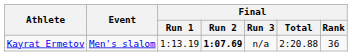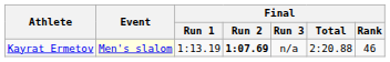Kayrat Ermetov | Event: no background -> lightyellow background
Kayrat Ermetov | Final / Rank: 36 -> 46
